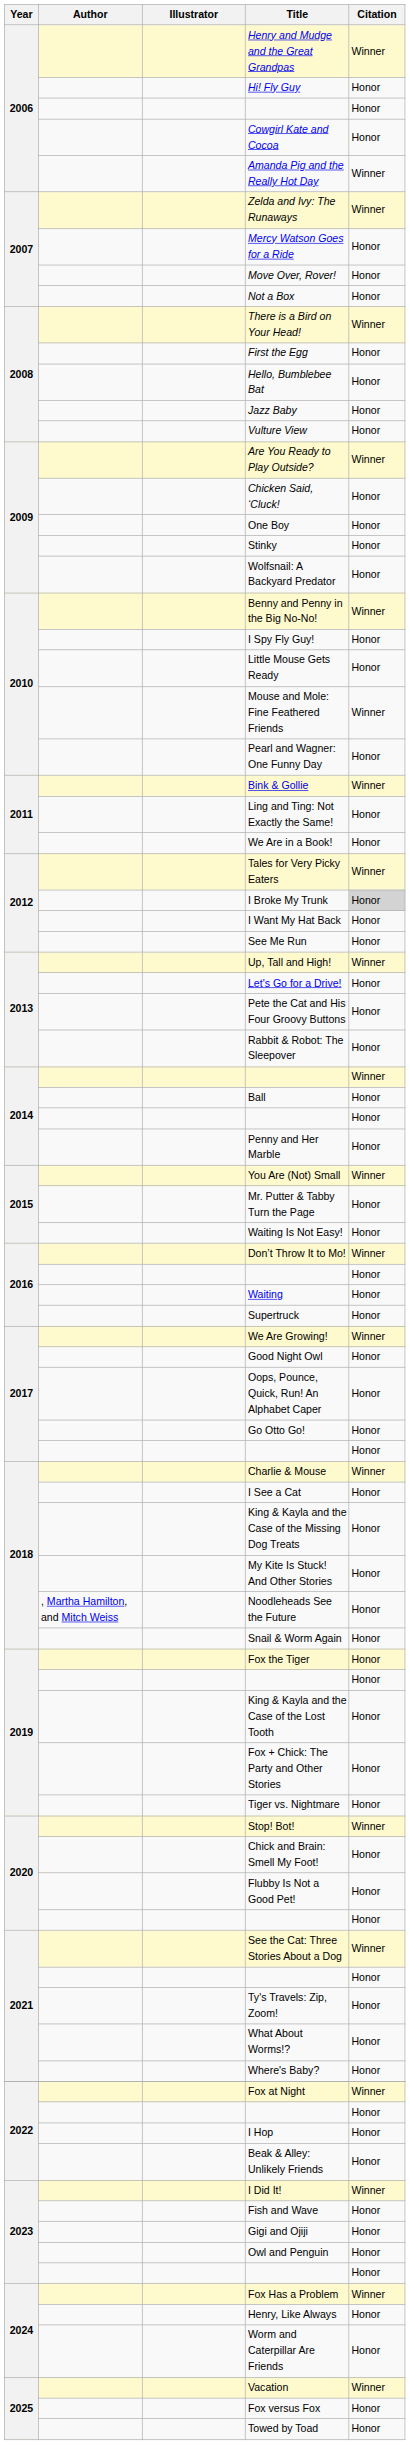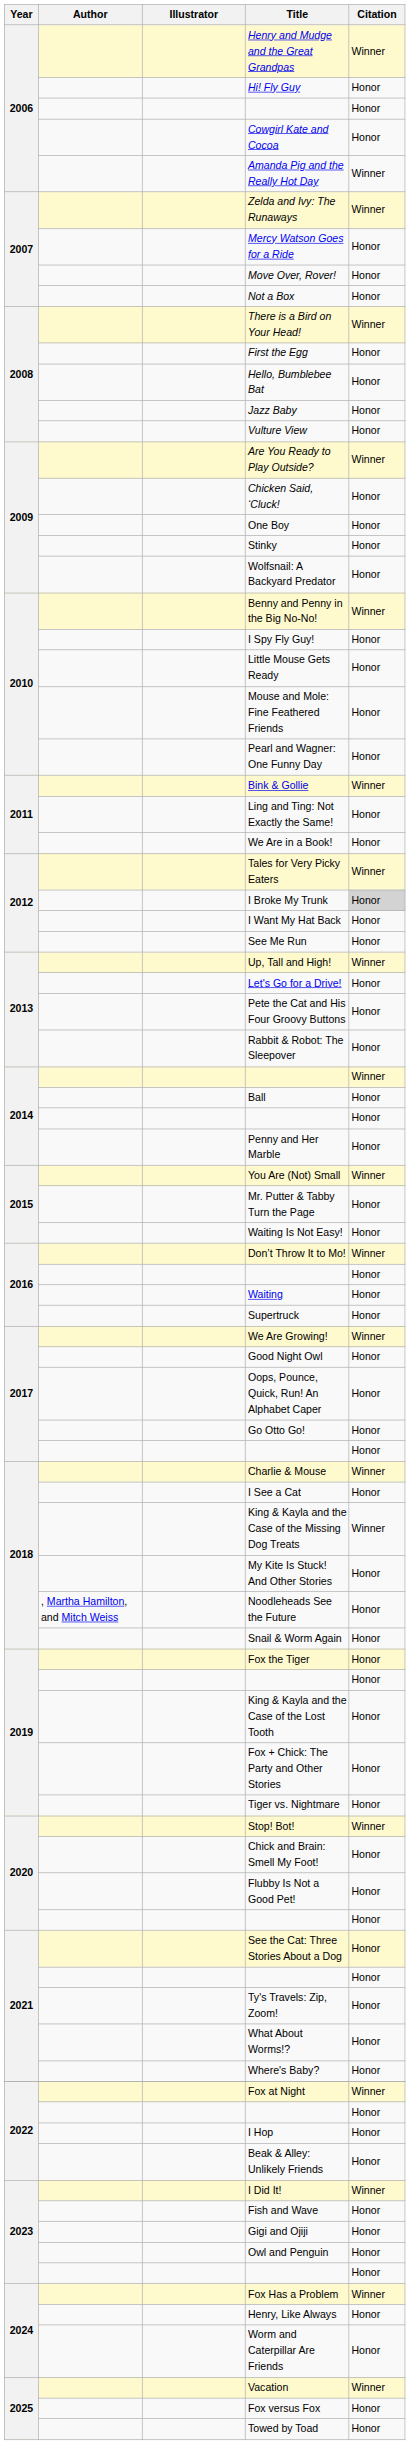Mouse and Mole: Fine Feathered Friends | Citation: Winner -> Honor
King & Kayla and the Case of the Missing Dog Treats | Citation: Honor -> Winner
See the Cat: Three Stories About a Dog | Citation: Winner -> Honor
